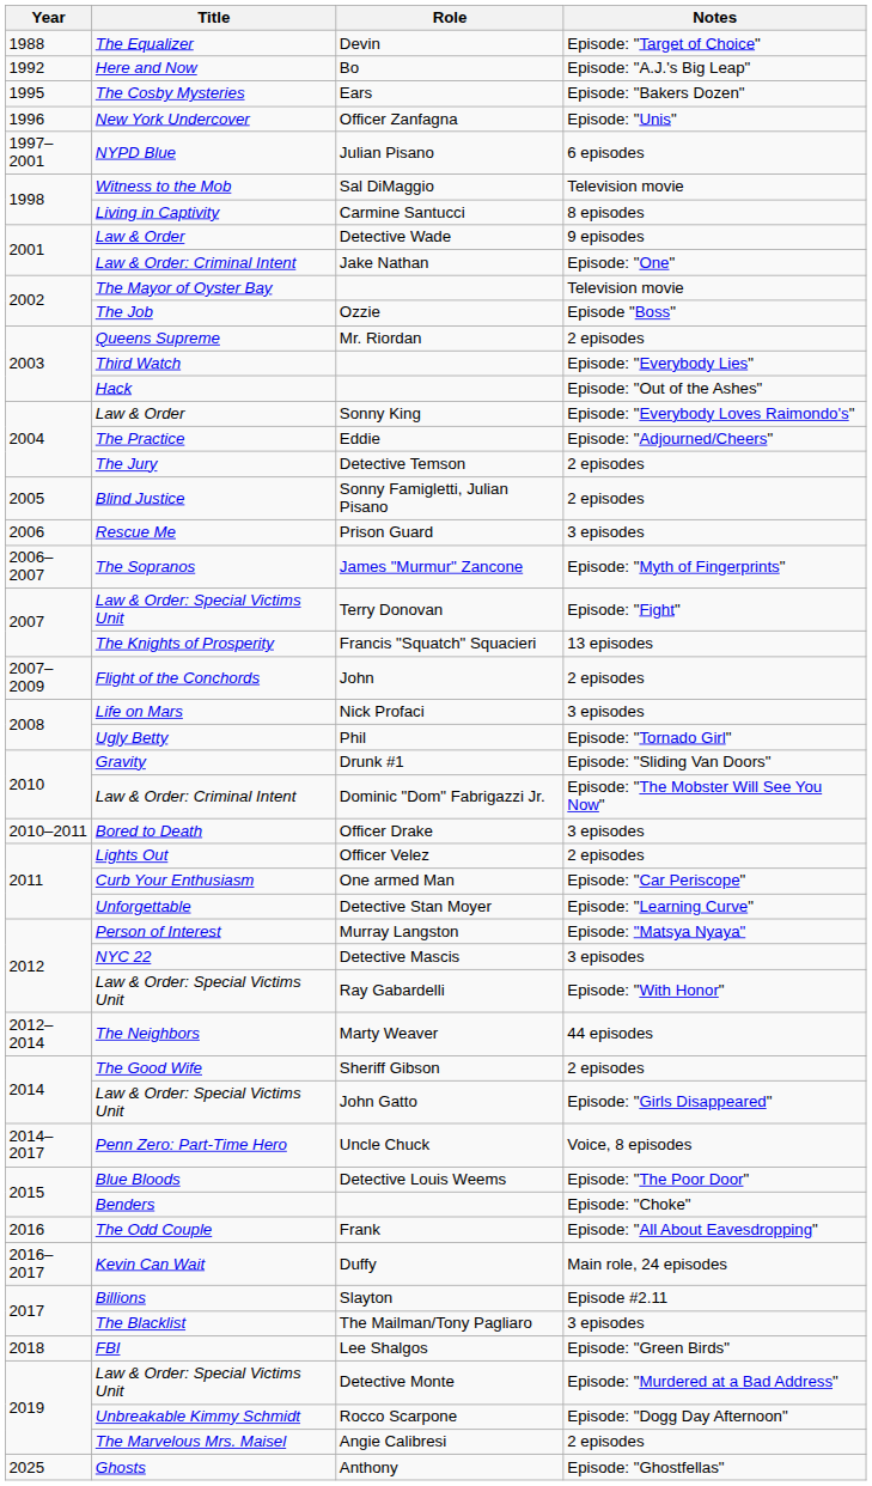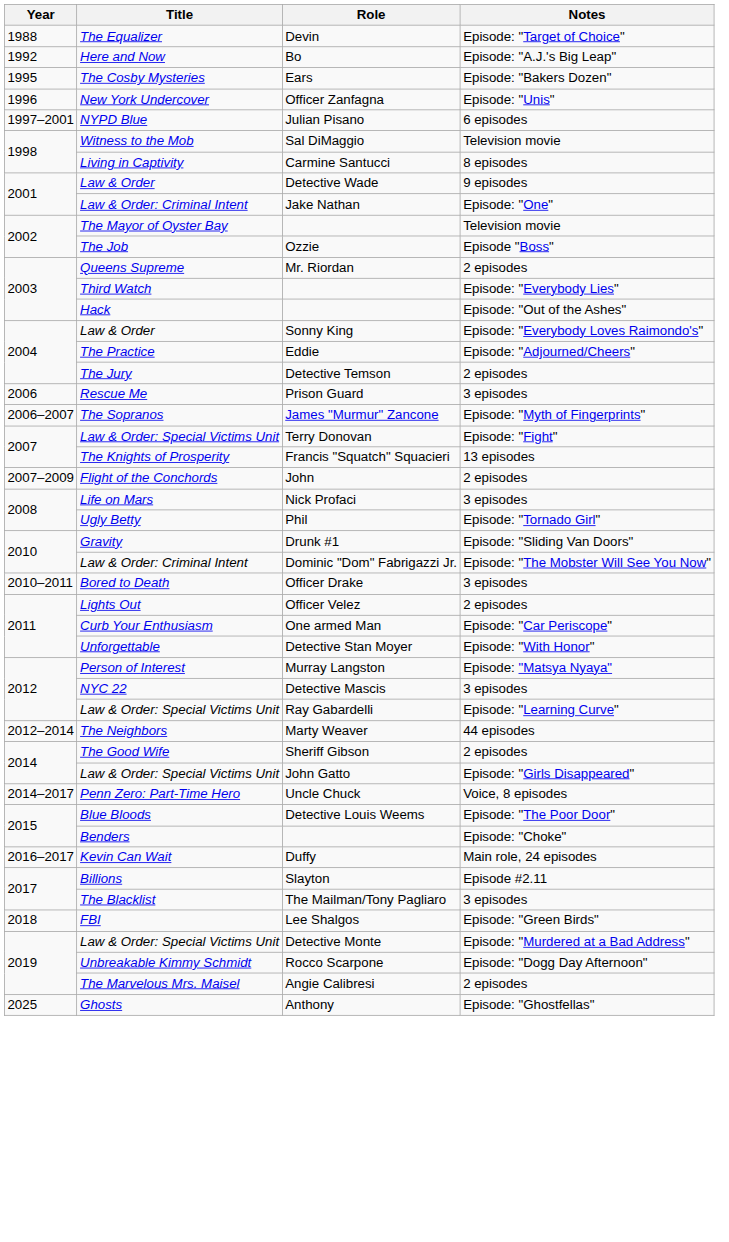- row: 2005 | Blind Justice | Sonny Famigletti, Julian Pisano | 2 episodes
Detective Stan Moyer | Notes: Episode: "Learning Curve" -> Episode: "With Honor"
Ray Gabardelli | Notes: Episode: "With Honor" -> Episode: "Learning Curve"
- row: 2016 | The Odd Couple | Frank | Episode: "All About Eavesdropping"
